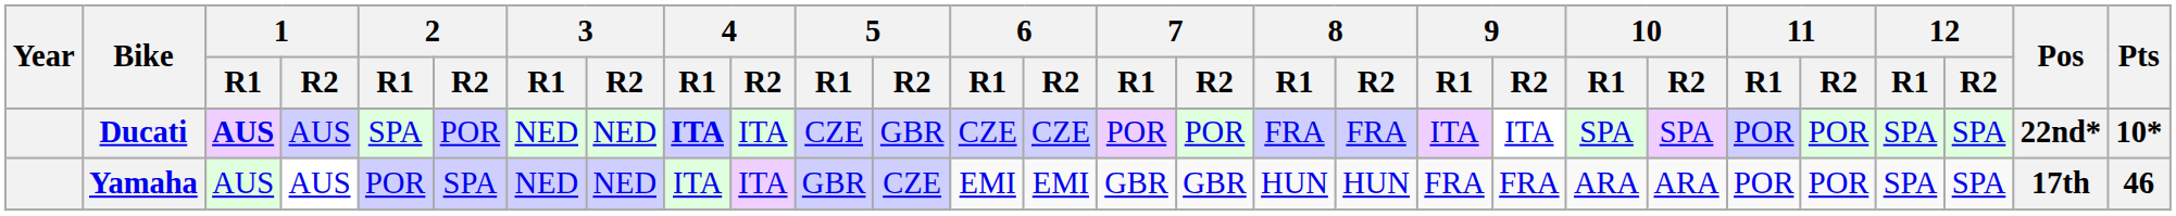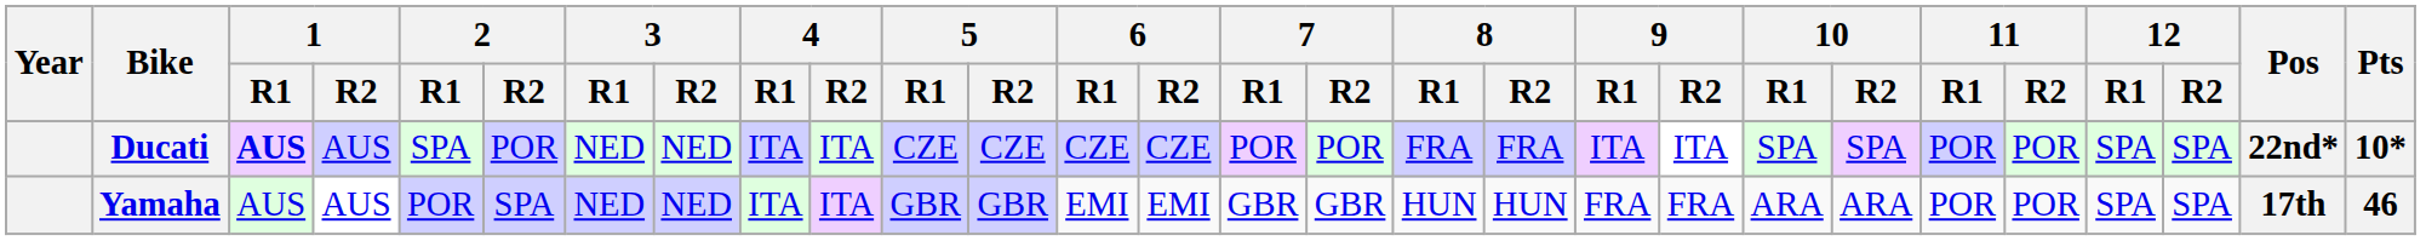Ducati | 4 / R1: bold -> normal
Ducati | 5 / R2: GBR -> CZE
Yamaha | 5 / R2: CZE -> GBR
